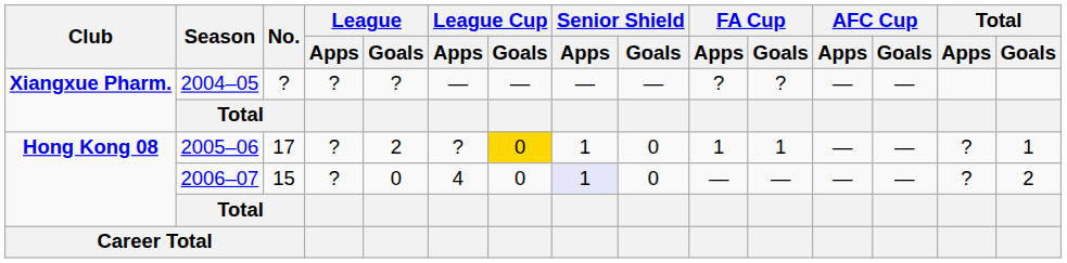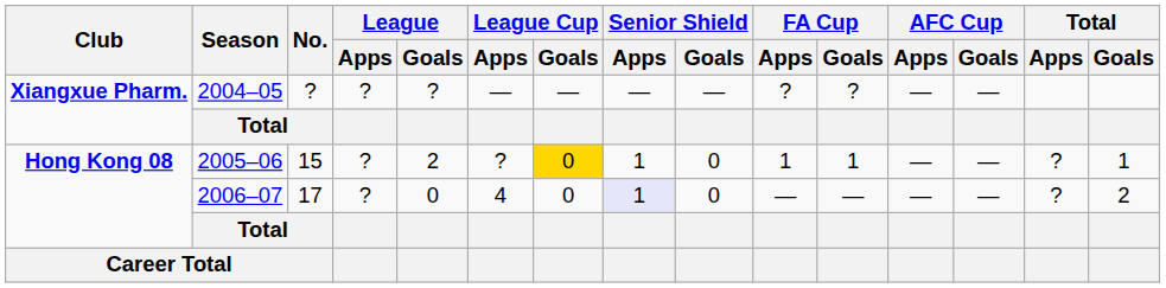2005–06 | No.: 17 -> 15
2006–07 | No.: 15 -> 17
